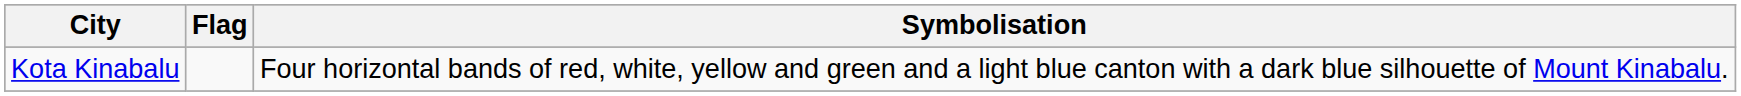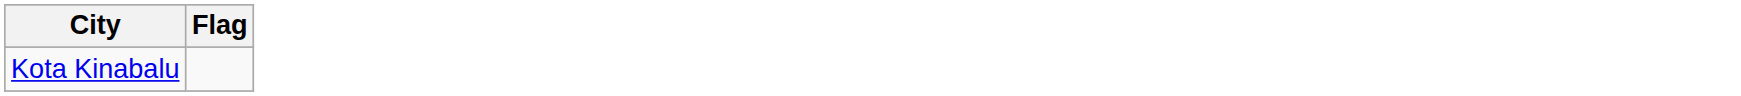- column: Symbolisation | Four horizontal bands of red, white, yellow and green and a light blue canton with a dark blue silhouette of Mount Kinabalu.
